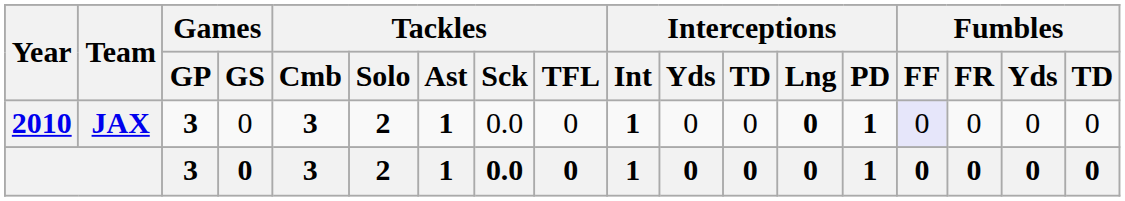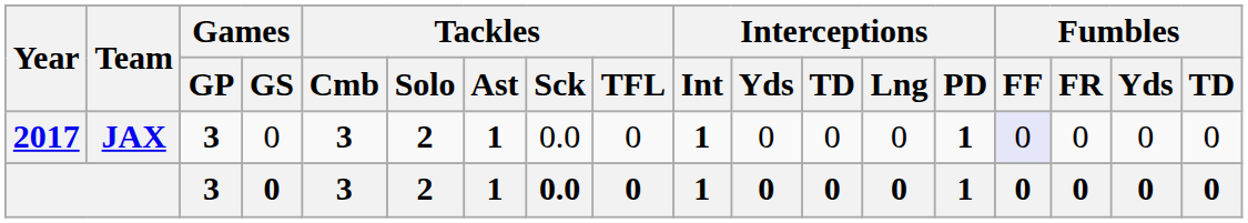JAX | Year: 2010 -> 2017
JAX | Interceptions / Lng: bold -> normal
